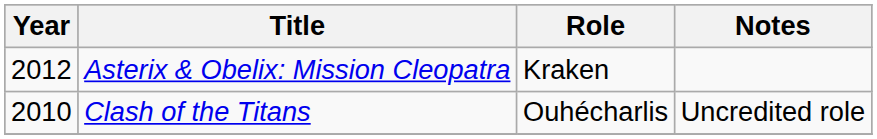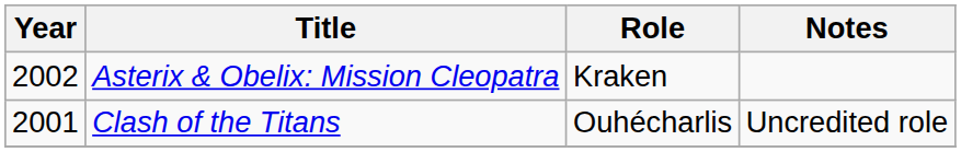Asterix & Obelix: Mission Cleopatra | Year: 2012 -> 2002
Clash of the Titans | Year: 2010 -> 2001
